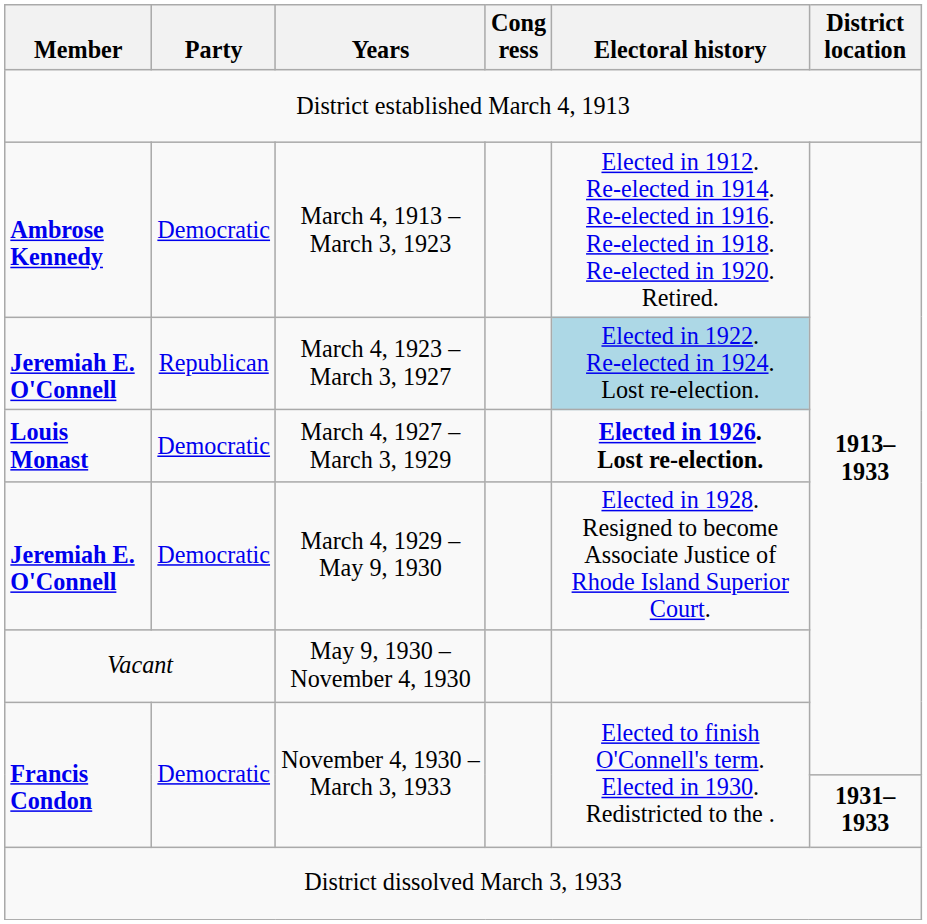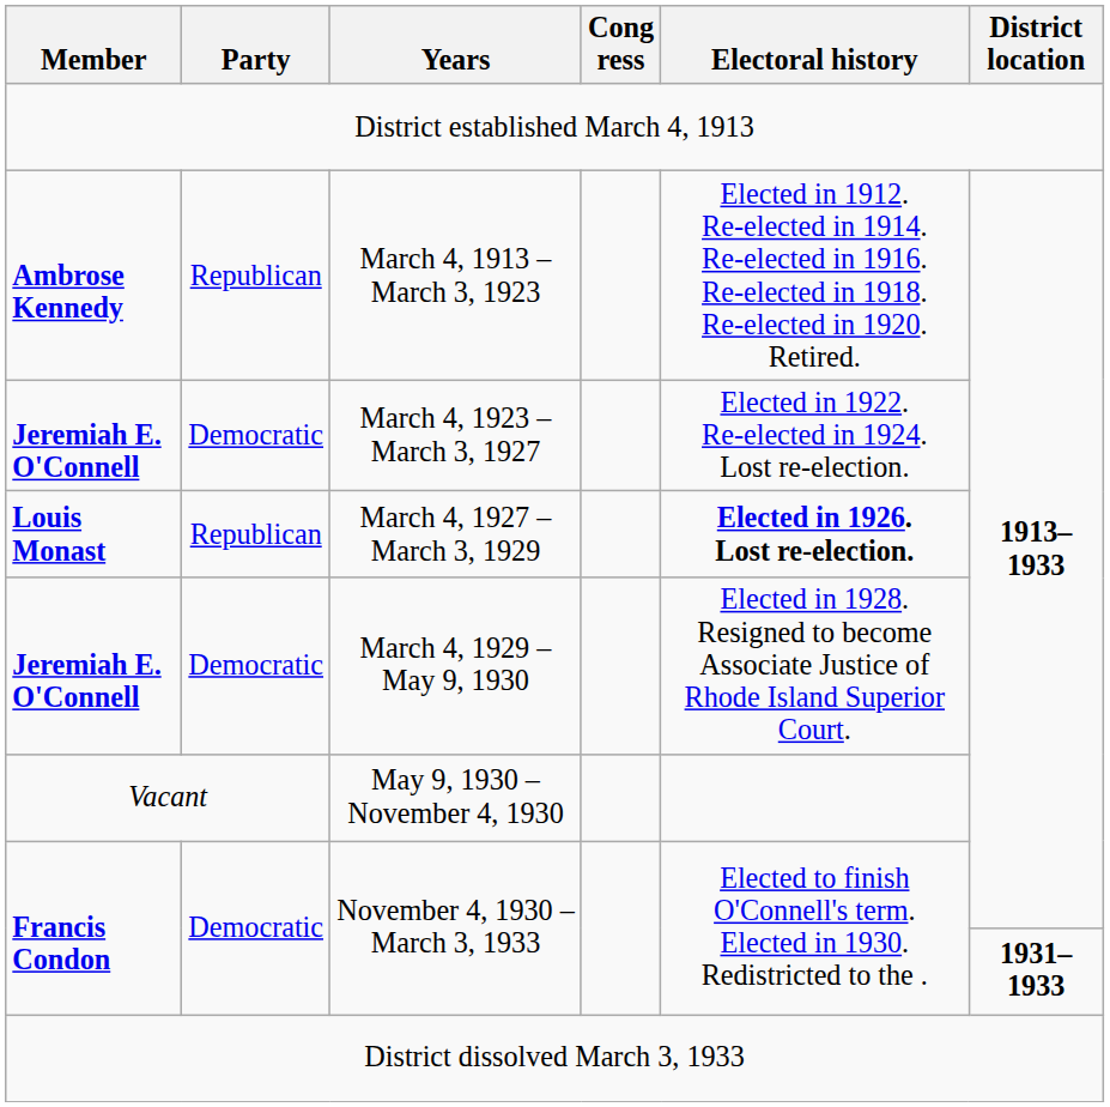March 4, 1913 – March 3, 1923 | Party: Democratic -> Republican
March 4, 1923 – March 3, 1927 | Party: Republican -> Democratic
March 4, 1923 – March 3, 1927 | Electoral history: lightblue background -> no background
March 4, 1927 – March 3, 1929 | Party: Democratic -> Republican
